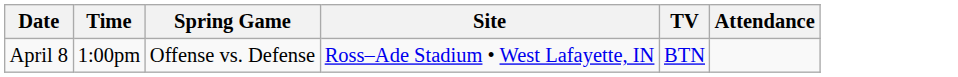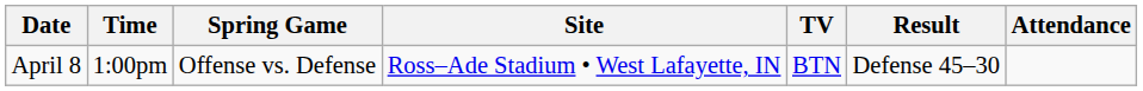+ column: Result | Defense 45–30
